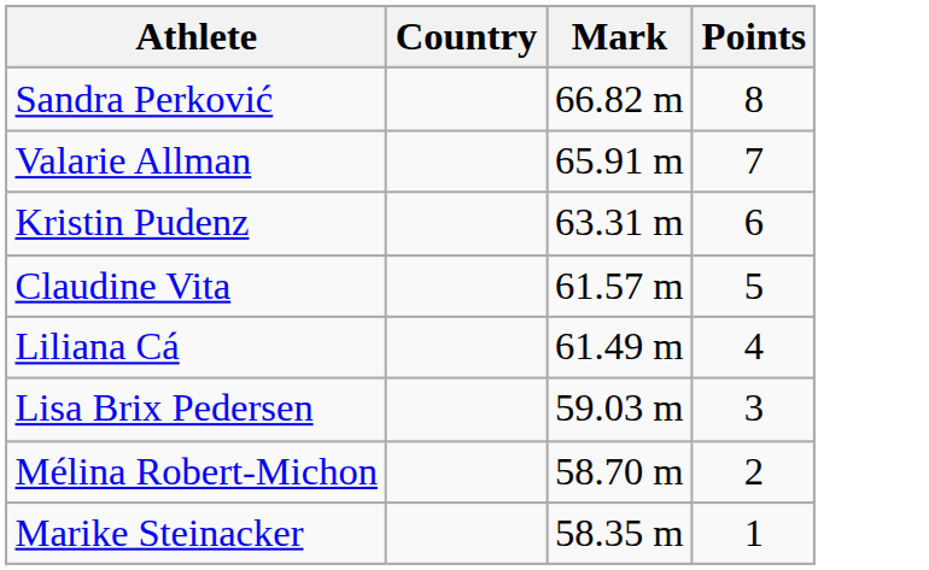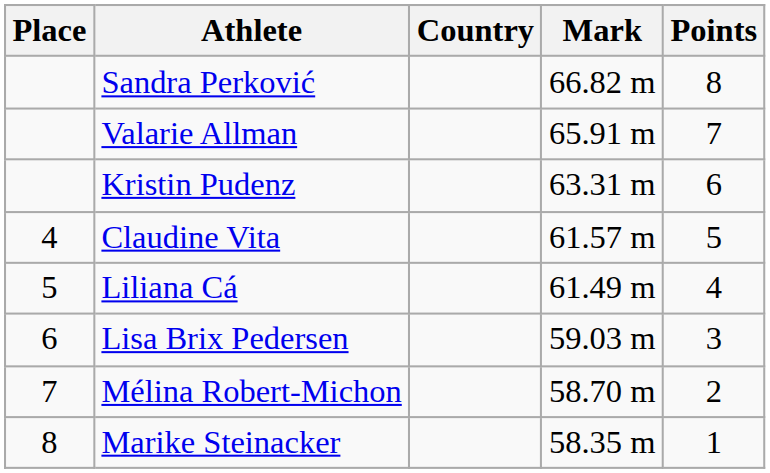+ column: Place | 4 | 5 | 6 | 7 | 8
